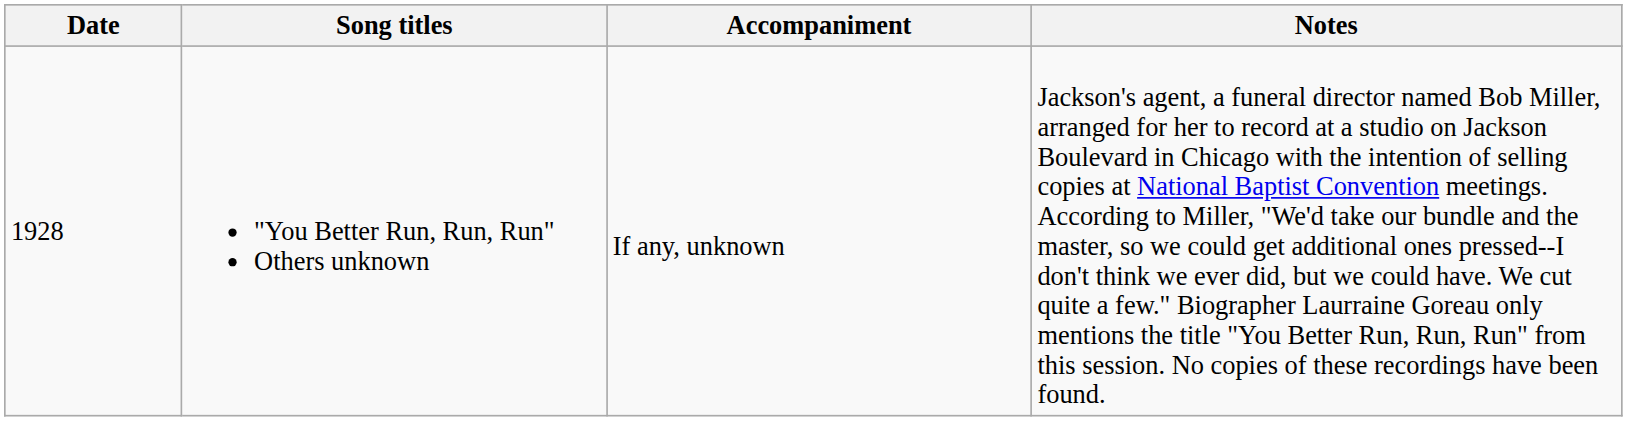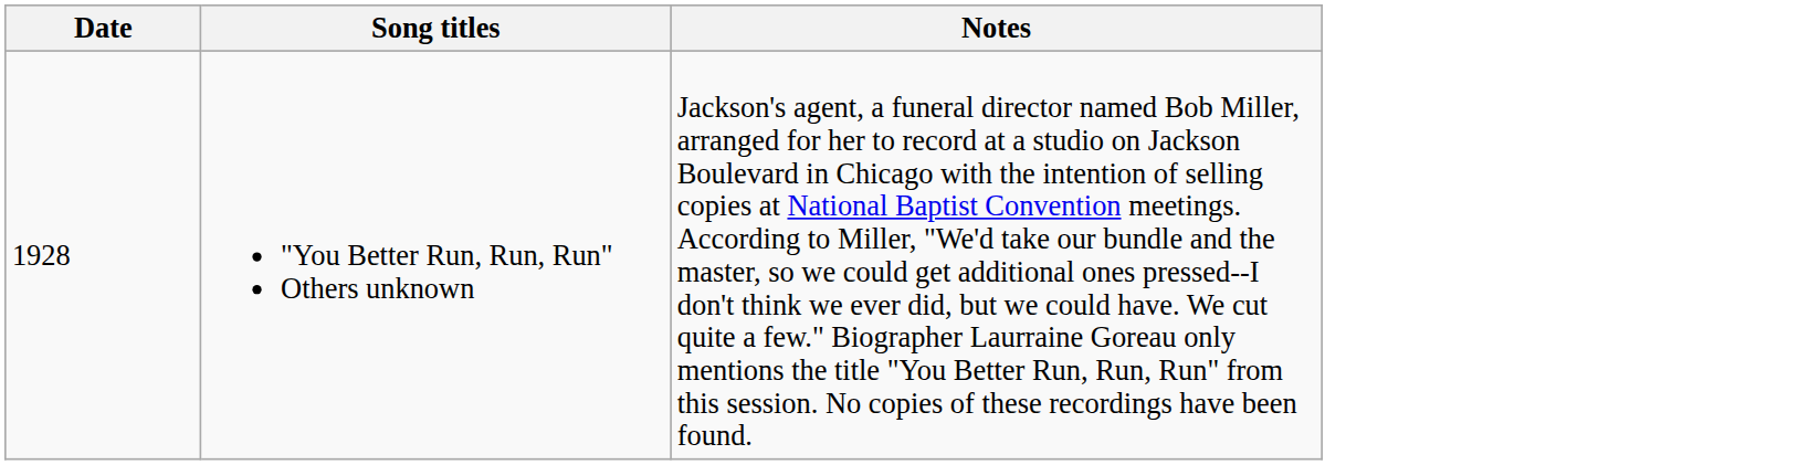- column: Accompaniment | If any, unknown
